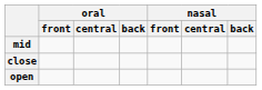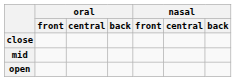rows swapped: close <-> mid
